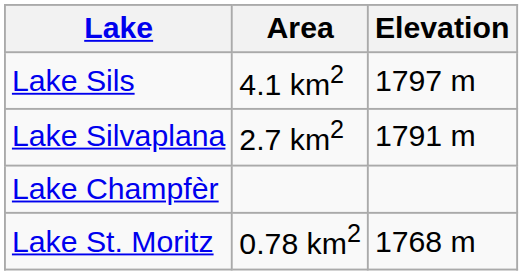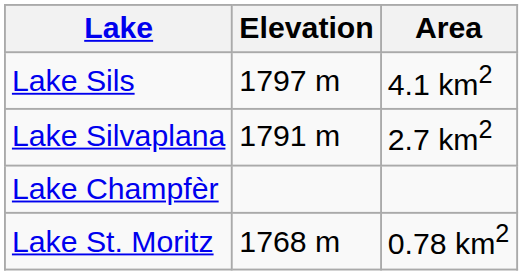columns swapped: Area <-> Elevation
